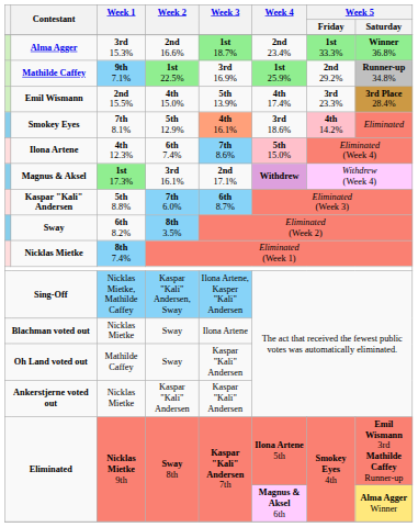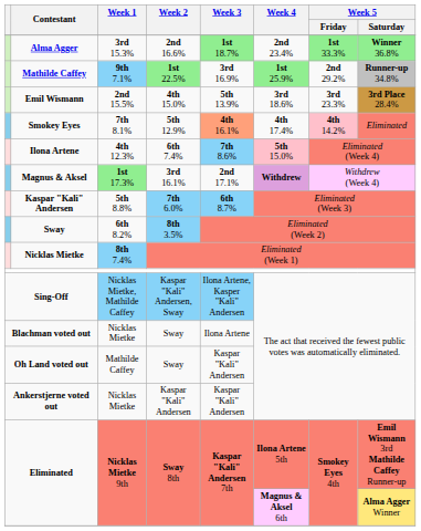Emil Wismann | Week 4: 4th 17.4% -> 3rd 18.6%
Smokey Eyes | Week 4: 3rd 18.6% -> 4th 17.4%
